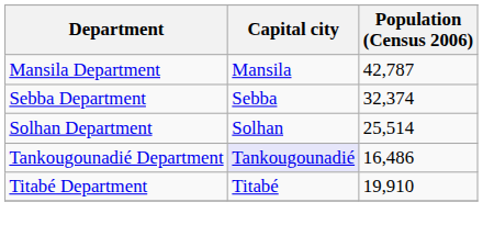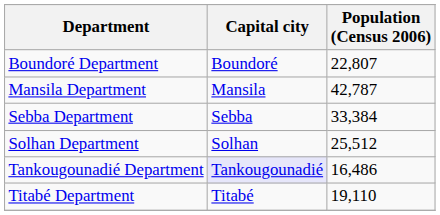+ row: Boundoré Department | Boundoré | 22,807
Sebba Department | Population (Census 2006): 32,374 -> 33,384
Solhan Department | Population (Census 2006): 25,514 -> 25,512
Titabé Department | Population (Census 2006): 19,910 -> 19,110
